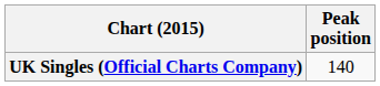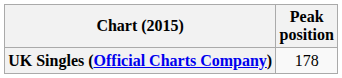UK Singles (Official Charts Company) | Peak position: 140 -> 178
